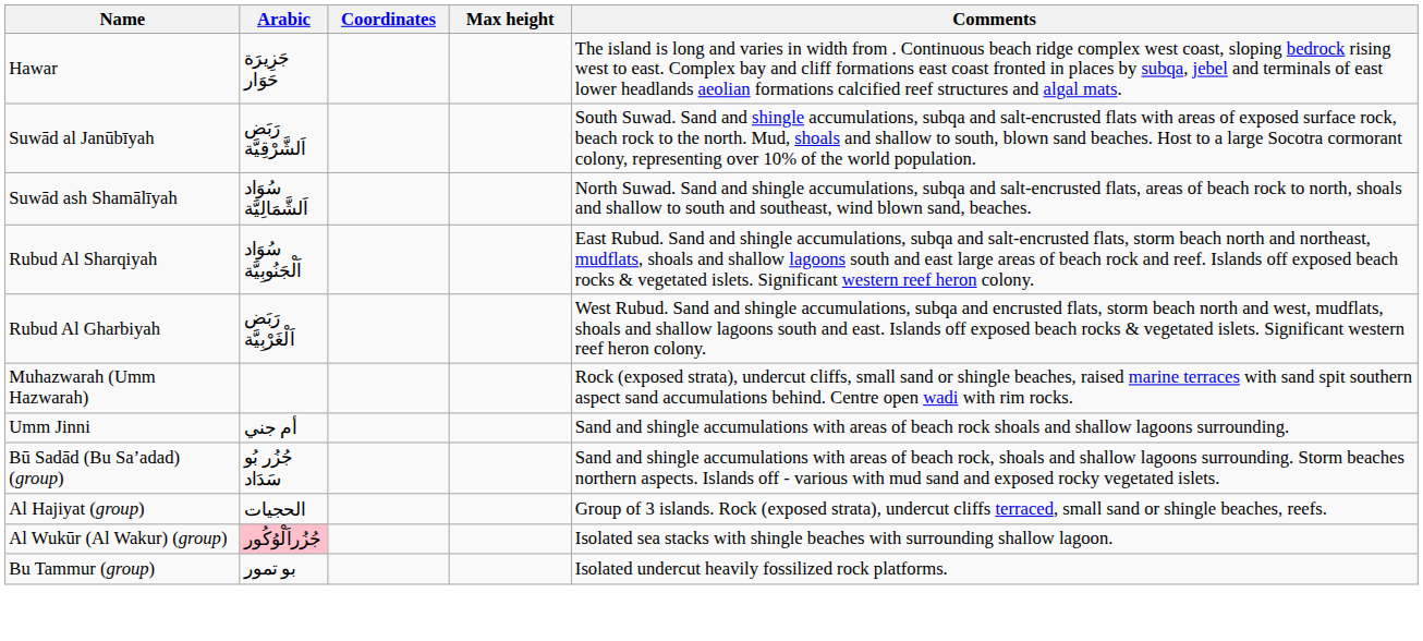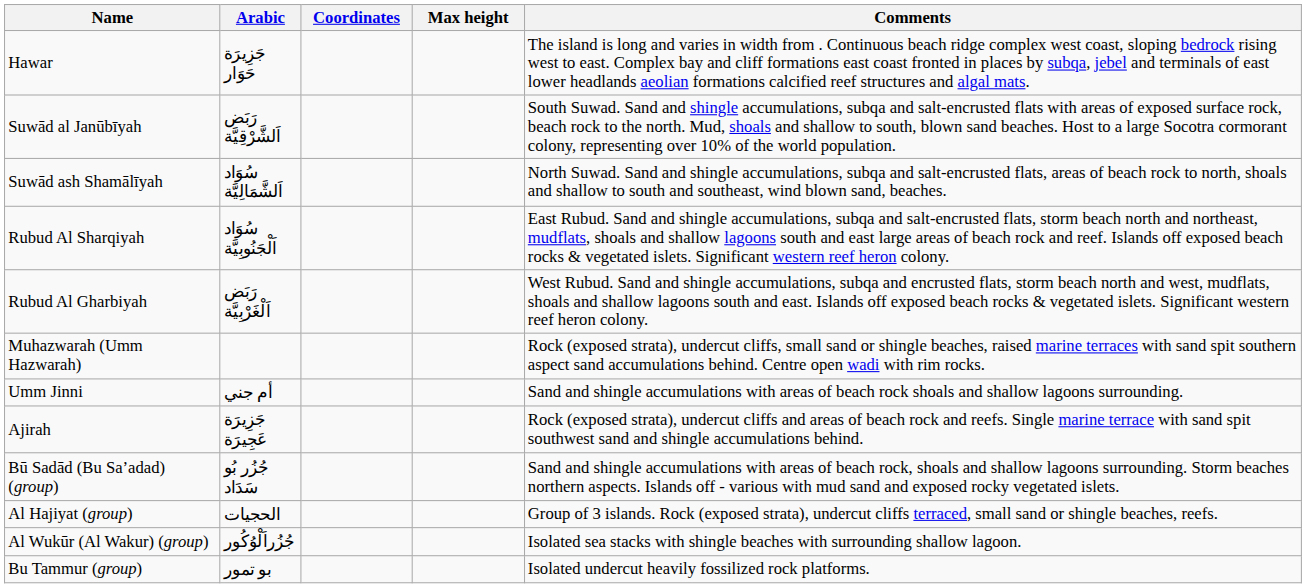+ row: Ajirah | جَزِيرَة عَجِيرَة | Rock (exposed strata), undercut cliffs and areas of beach rock and reefs. Single marine terrace with sand spit southwest sand and shingle accumulations behind.
Al Wukūr (Al Wakur) (group) | Arabic: pink background -> no background
